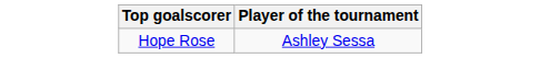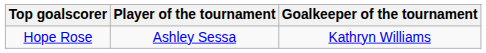+ column: Goalkeeper of the tournament | Kathryn Williams
